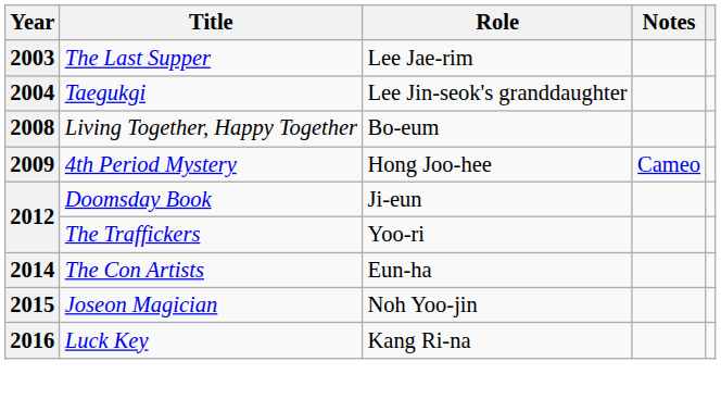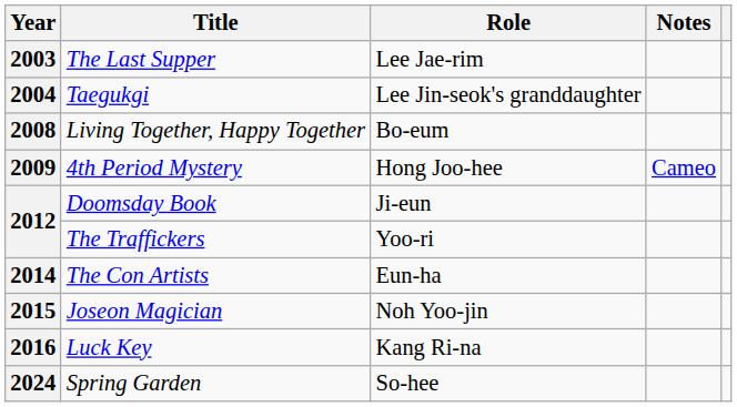+ row: 2024 | Spring Garden | So-hee
